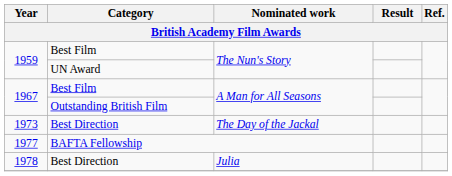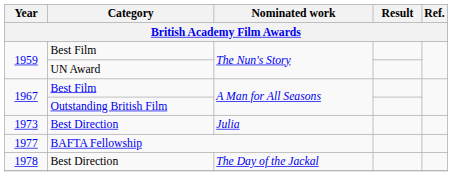1973 | Nominated work: The Day of the Jackal -> Julia
1978 | Nominated work: Julia -> The Day of the Jackal
